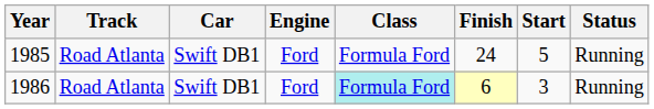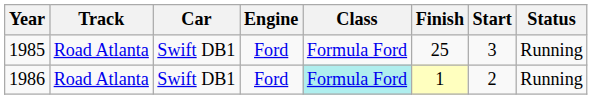1985 | Finish: 24 -> 25
1985 | Start: 5 -> 3
1986 | Finish: 6 -> 1
1986 | Start: 3 -> 2
